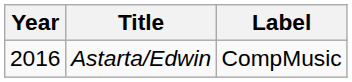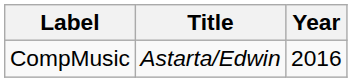columns swapped: Year <-> Label
